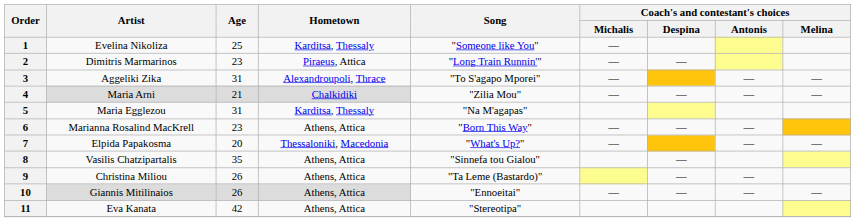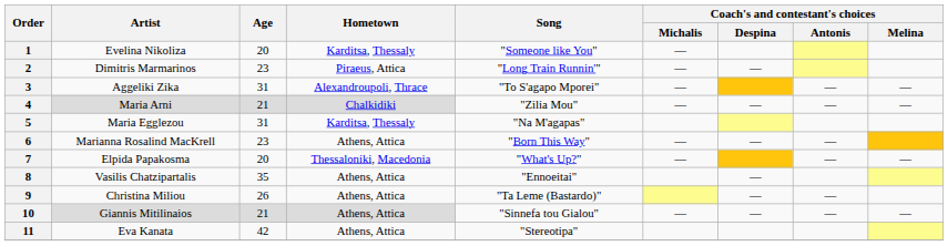1 | Age: 25 -> 20
8 | Song: "Sinnefa tou Gialou" -> "Ennoeitai"
10 | Age: 26 -> 21
10 | Song: "Ennoeitai" -> "Sinnefa tou Gialou"
